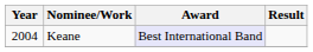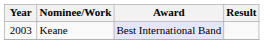Keane | Year: 2004 -> 2003
